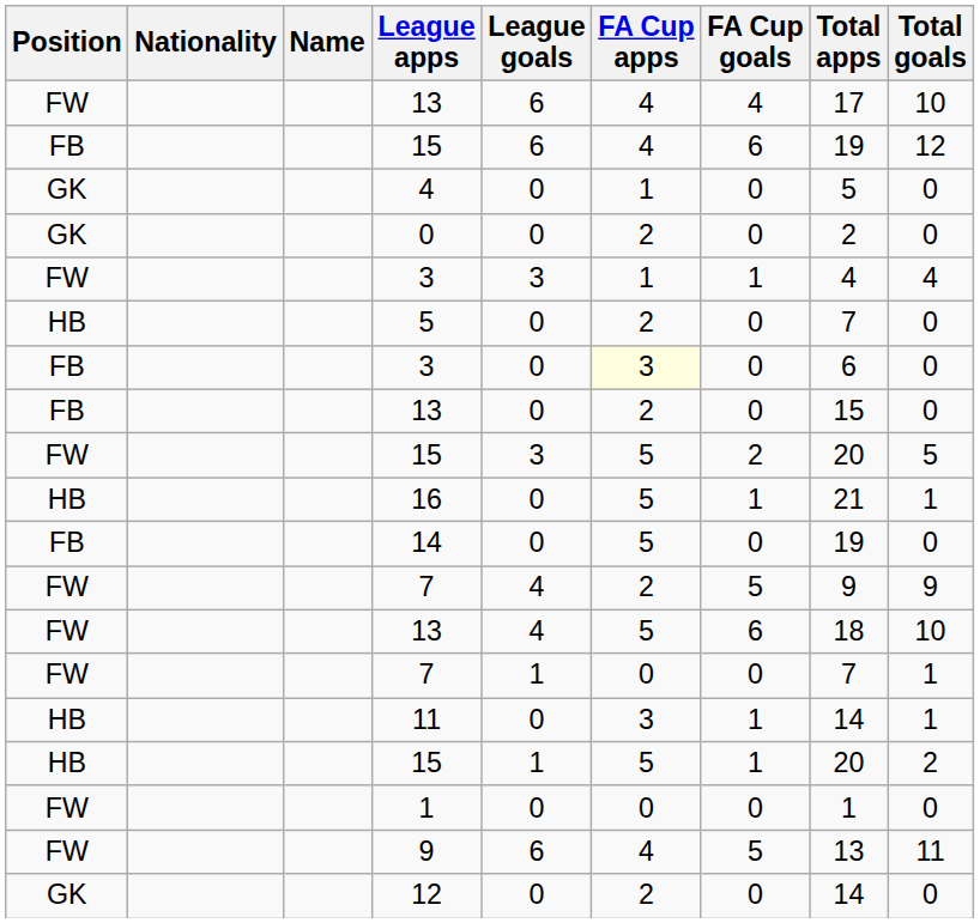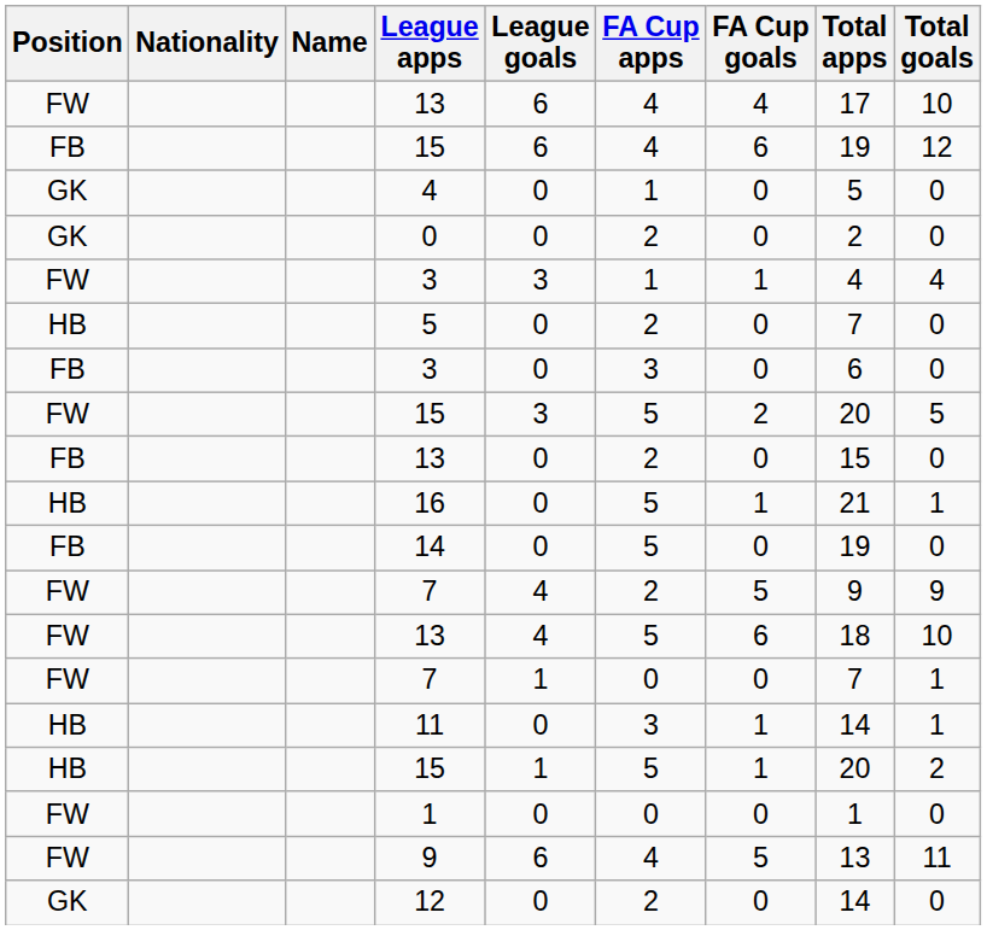FB / 3 | FA Cup apps: lightyellow background -> no background
rows swapped: FW / 15 <-> FB / 13
